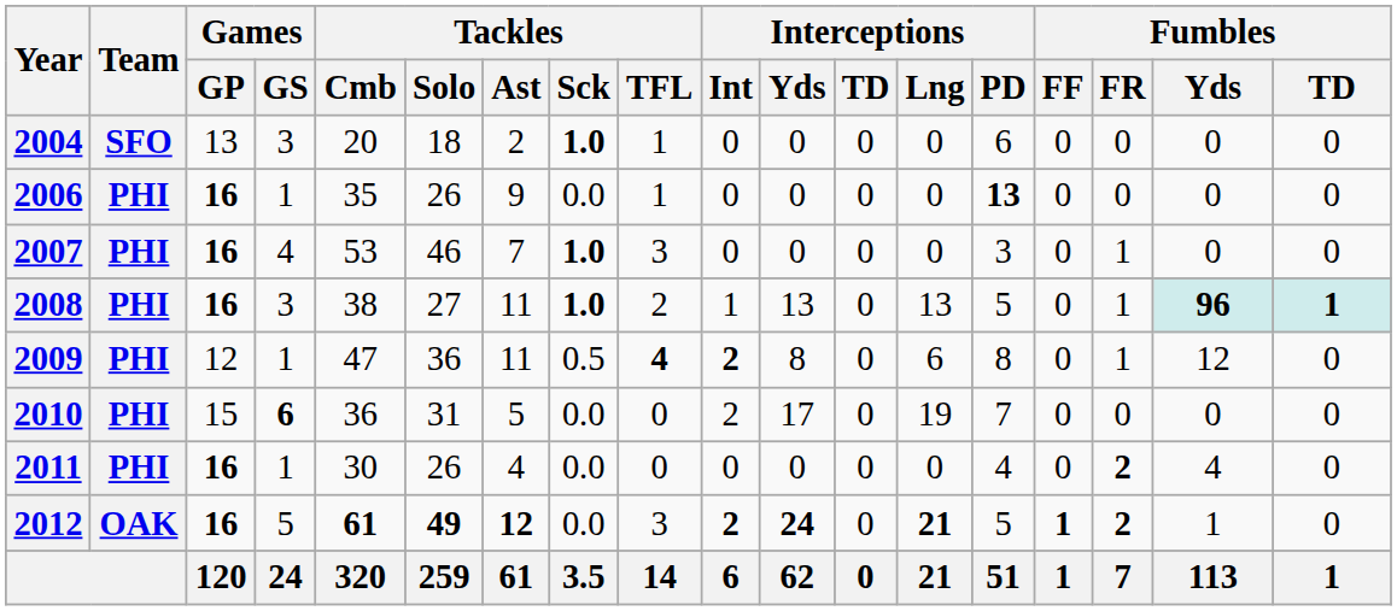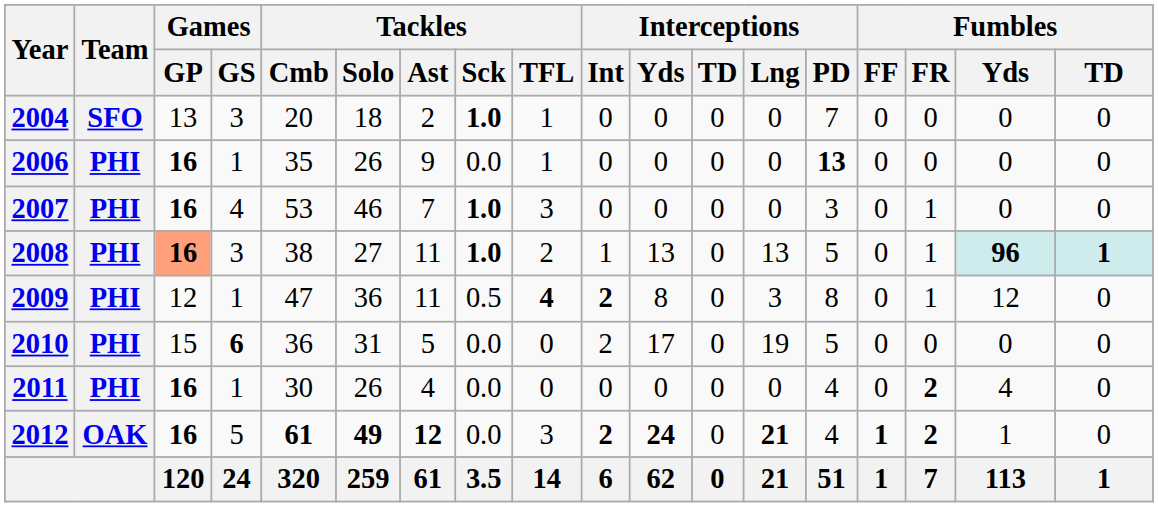2004 | Interceptions / PD: 6 -> 7
2008 | Games / GP: no background -> lightsalmon background
2009 | Interceptions / Lng: 6 -> 3
2010 | Interceptions / PD: 7 -> 5
2012 | Interceptions / PD: 5 -> 4
